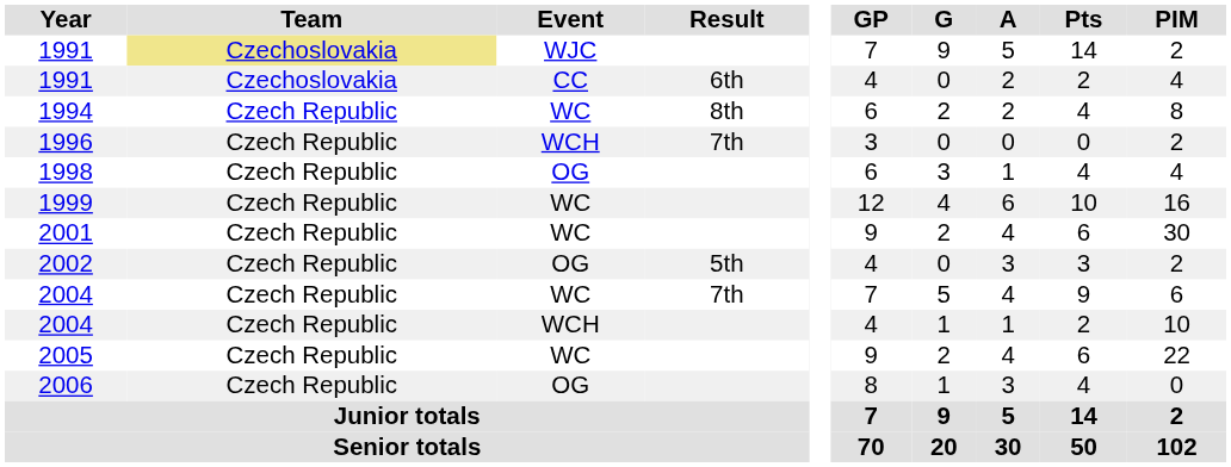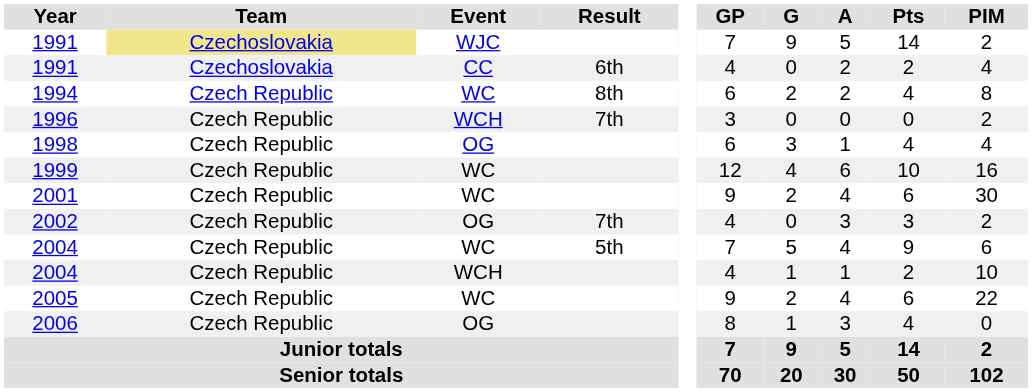2002 | Result: 5th -> 7th
2004 / WC | Result: 7th -> 5th
